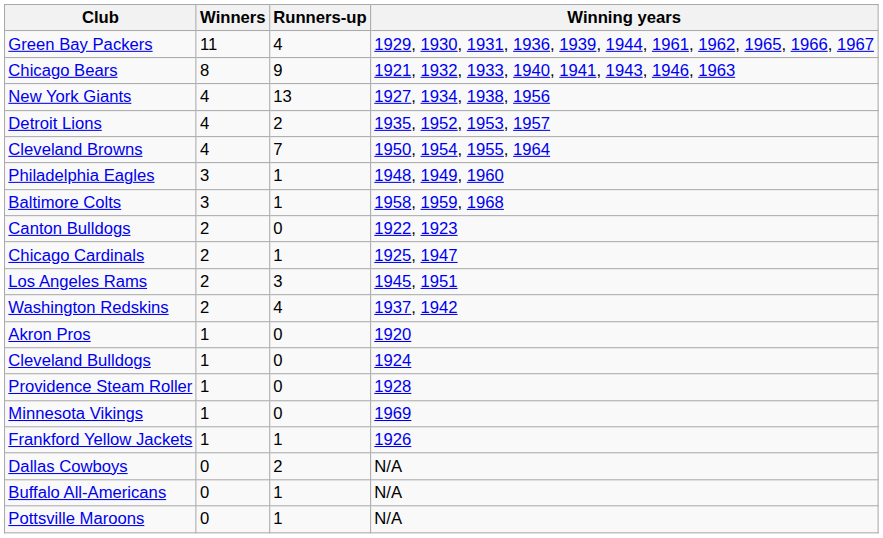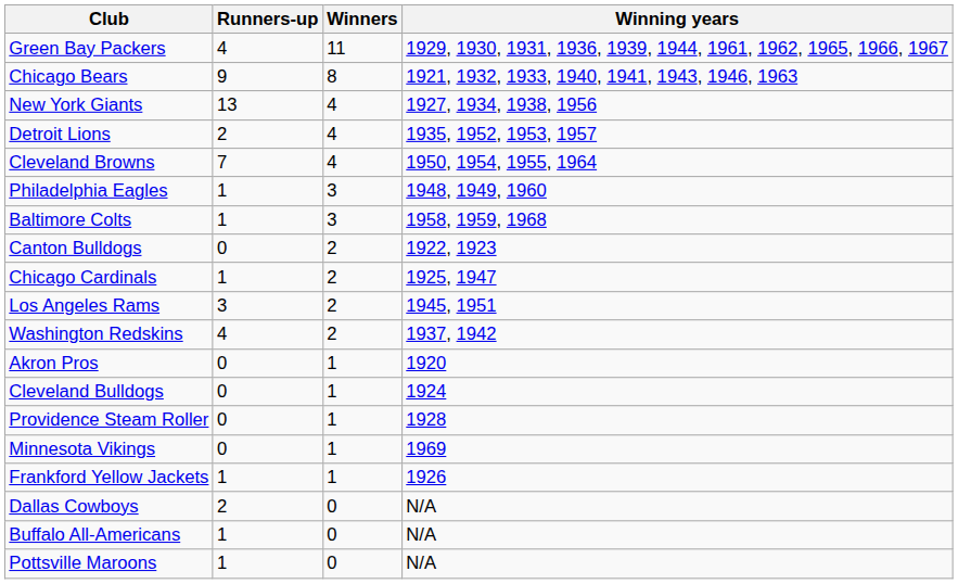columns swapped: Winners <-> Runners-up
